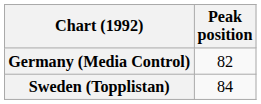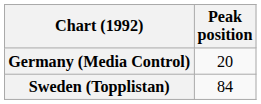Germany (Media Control) | Peak position: 82 -> 20
